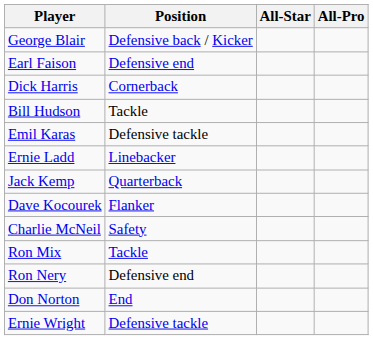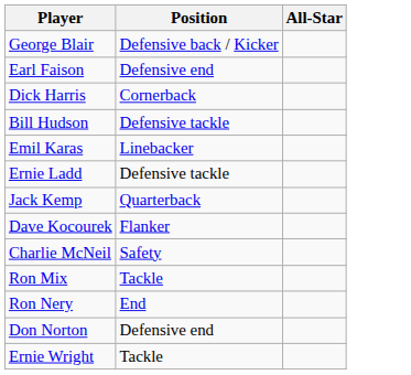- column: All-Pro
Bill Hudson | Position: Tackle -> Defensive tackle
Emil Karas | Position: Defensive tackle -> Linebacker
Ernie Ladd | Position: Linebacker -> Defensive tackle
Ron Nery | Position: Defensive end -> End
Don Norton | Position: End -> Defensive end
Ernie Wright | Position: Defensive tackle -> Tackle
